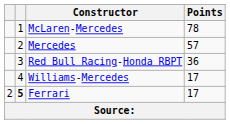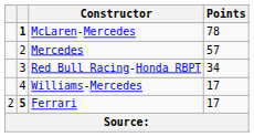McLaren-Mercedes | column 2: normal -> bold
Red Bull Racing-Honda RBPT | Points: 36 -> 34
